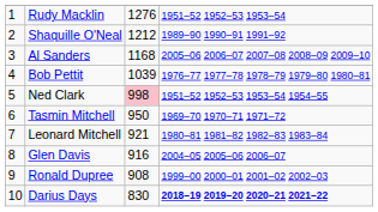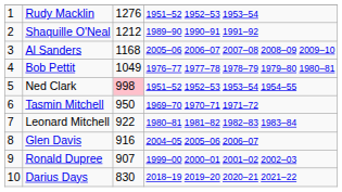Bob Pettit | column 3: 1039 -> 1049
Leonard Mitchell | column 3: 921 -> 922
Ronald Dupree | column 3: 908 -> 907
Darius Days | column 4: bold -> normal
